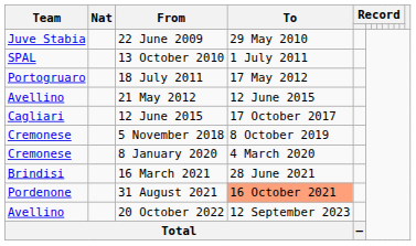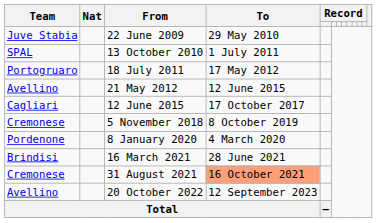8 January 2020 | Team: Cremonese -> Pordenone
31 August 2021 | Team: Pordenone -> Cremonese
